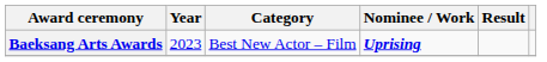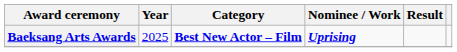Baeksang Arts Awards | Year: 2023 -> 2025
Baeksang Arts Awards | Category: normal -> bold
